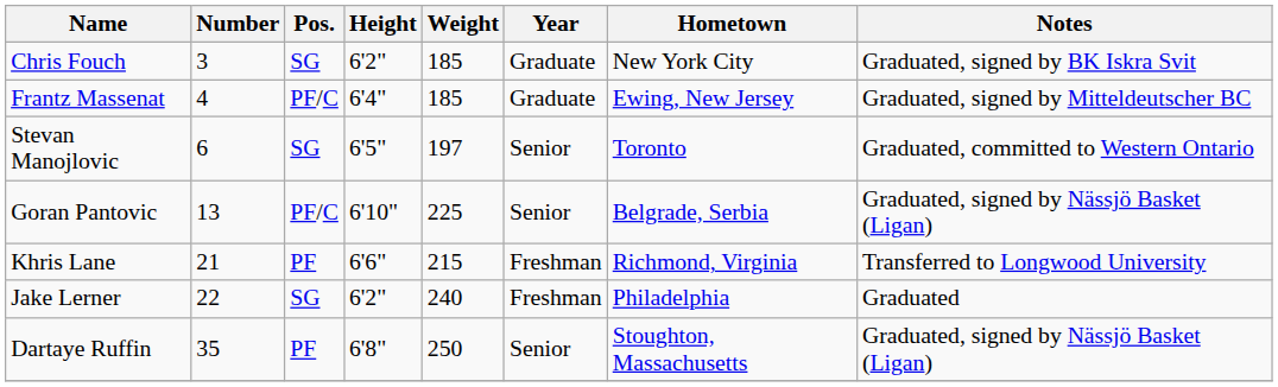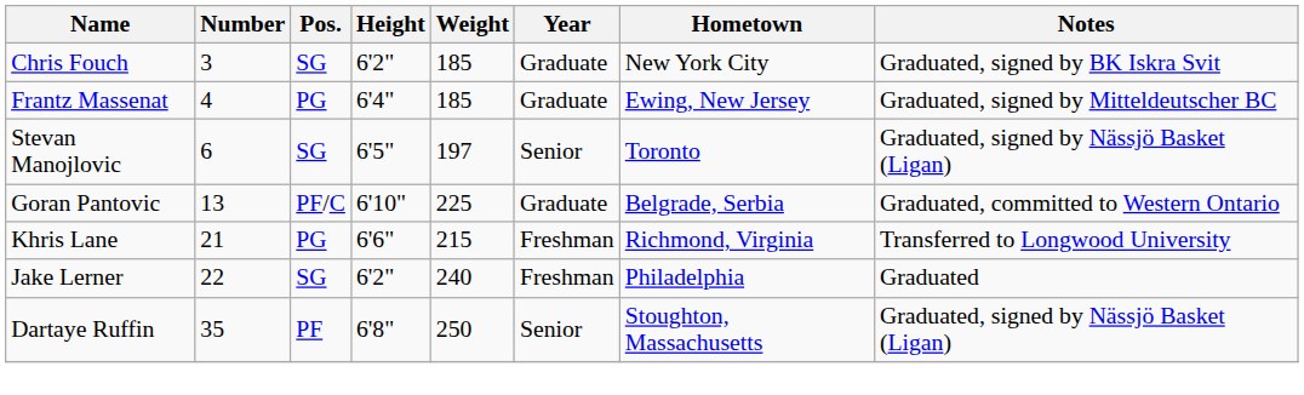Frantz Massenat | Pos.: PF/C -> PG
Stevan Manojlovic | Notes: Graduated, committed to Western Ontario -> Graduated, signed by Nässjö Basket (Ligan)
Goran Pantovic | Year: Senior -> Graduate
Goran Pantovic | Notes: Graduated, signed by Nässjö Basket (Ligan) -> Graduated, committed to Western Ontario
Khris Lane | Pos.: PF -> PG
